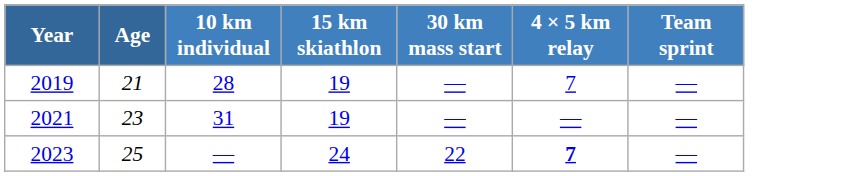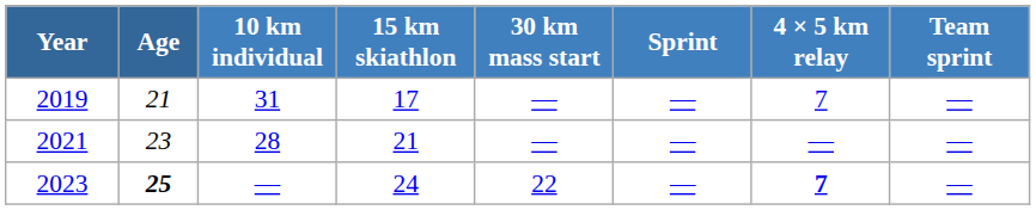+ column: Sprint | — | — | —
2019 | 10 km individual: 28 -> 31
2019 | 15 km skiathlon: 19 -> 17
2021 | 10 km individual: 31 -> 28
2021 | 15 km skiathlon: 19 -> 21
2023 | Age: normal -> bold
